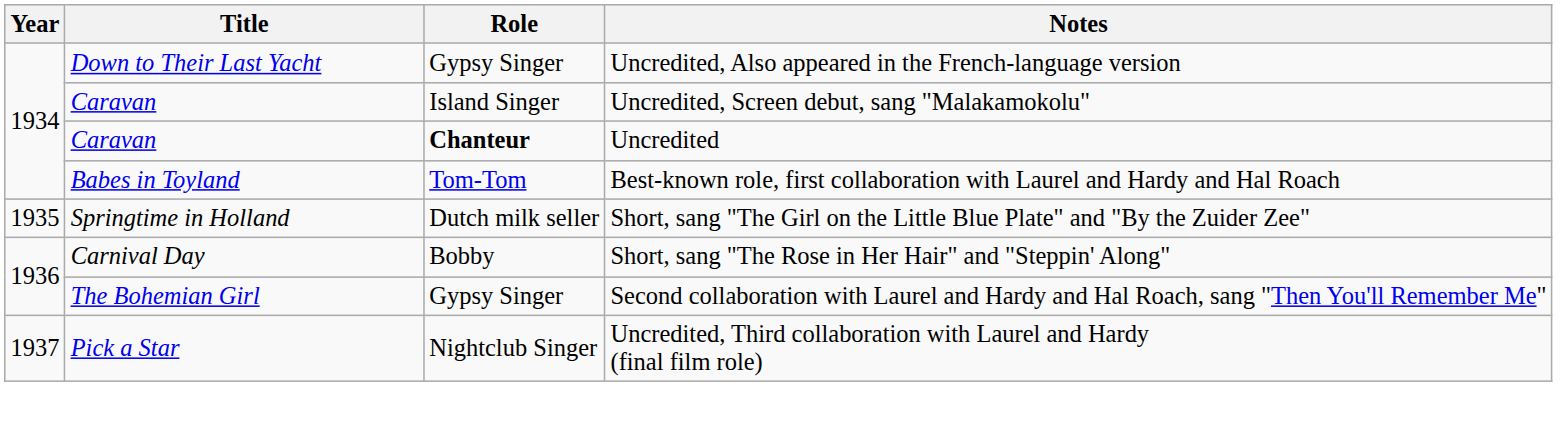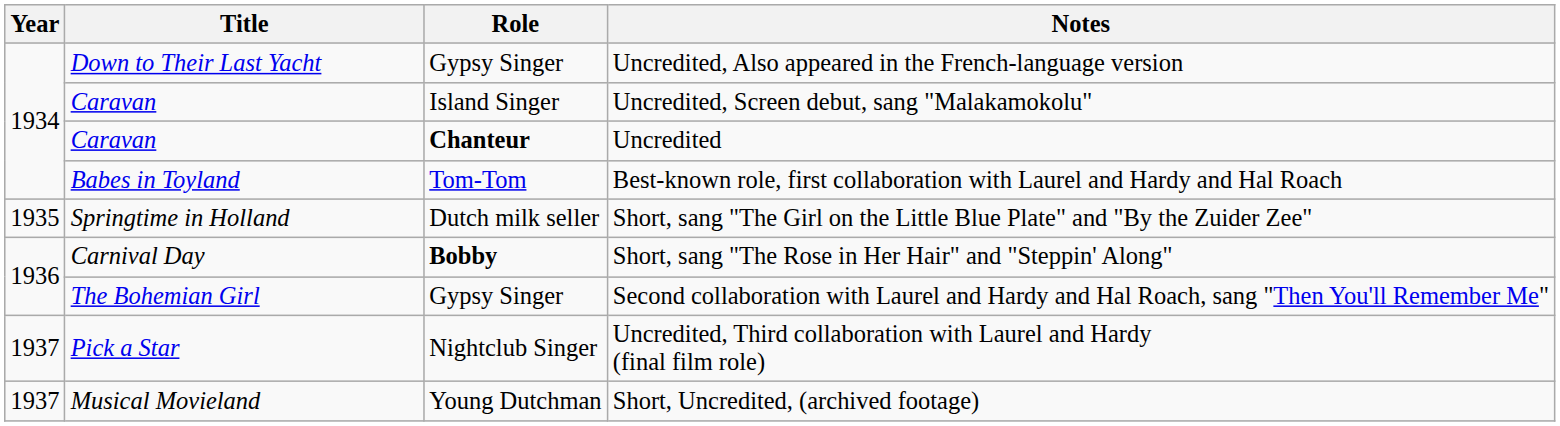Short, sang "The Rose in Her Hair" and "Steppin' Along" | Role: normal -> bold
+ row: 1937 | Musical Movieland | Young Dutchman | Short, Uncredited, (archived footage)
